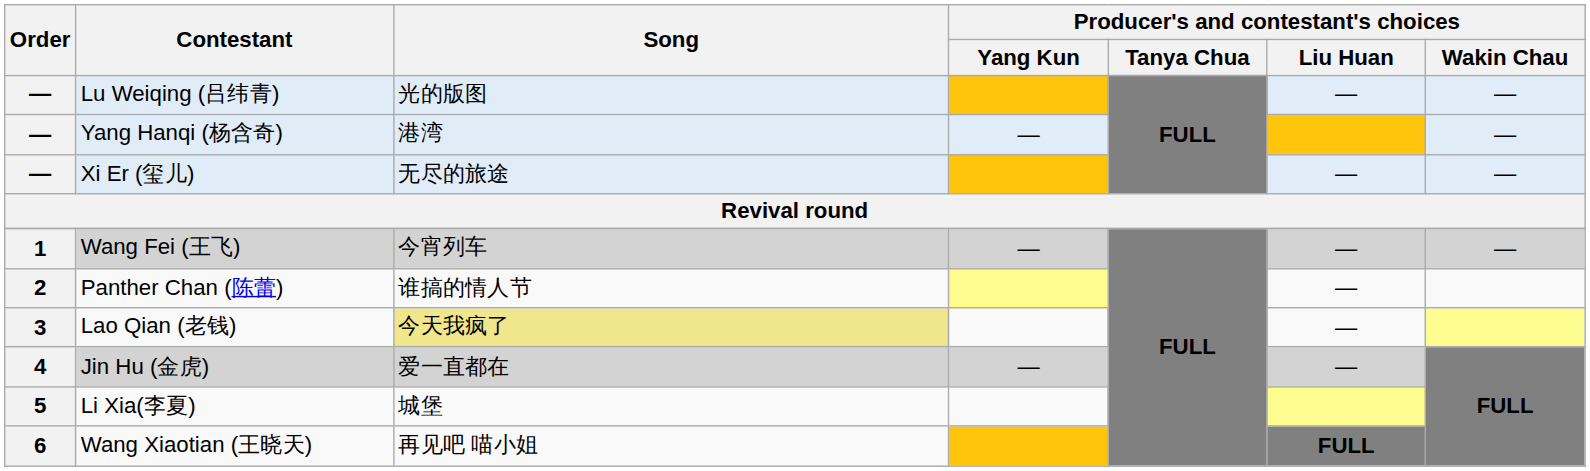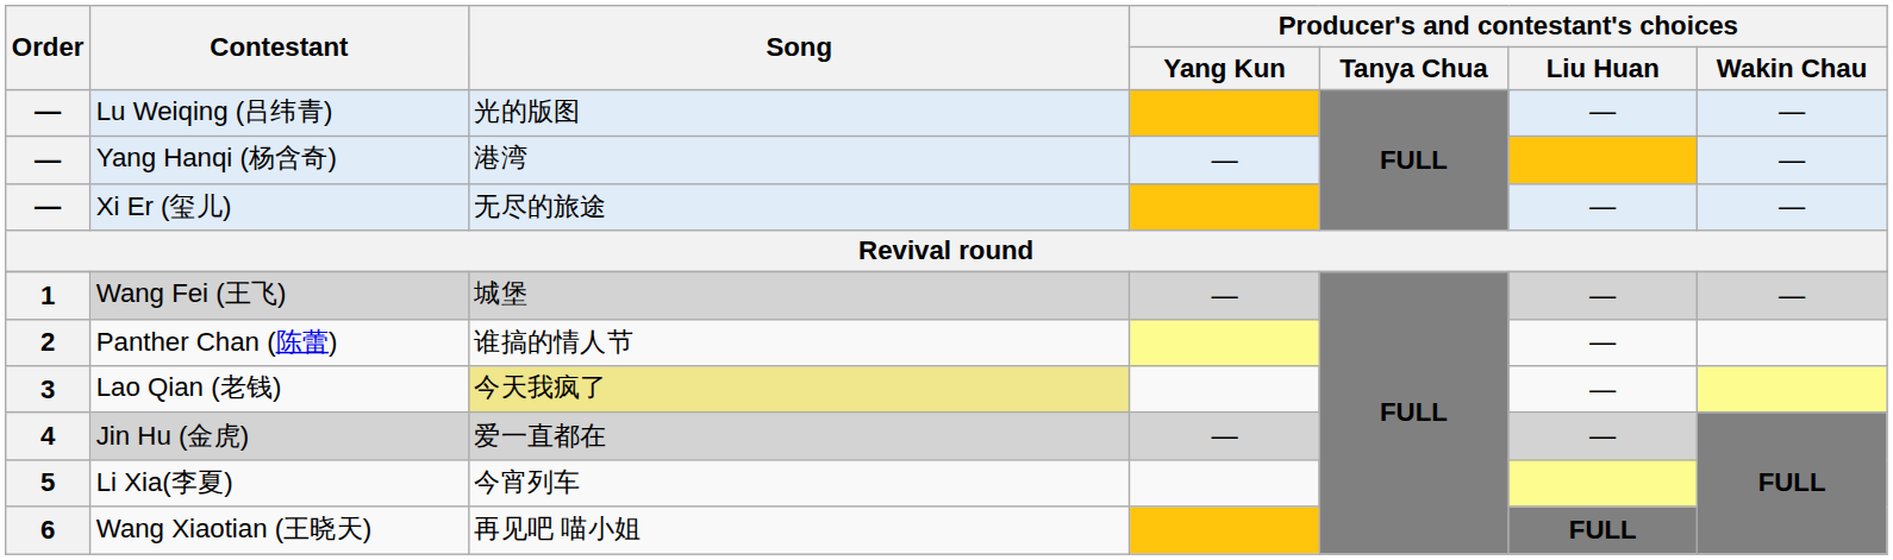Wang Fei (王飞) | Song: 今宵列车 -> 城堡
Li Xia(李夏) | Song: 城堡 -> 今宵列车
